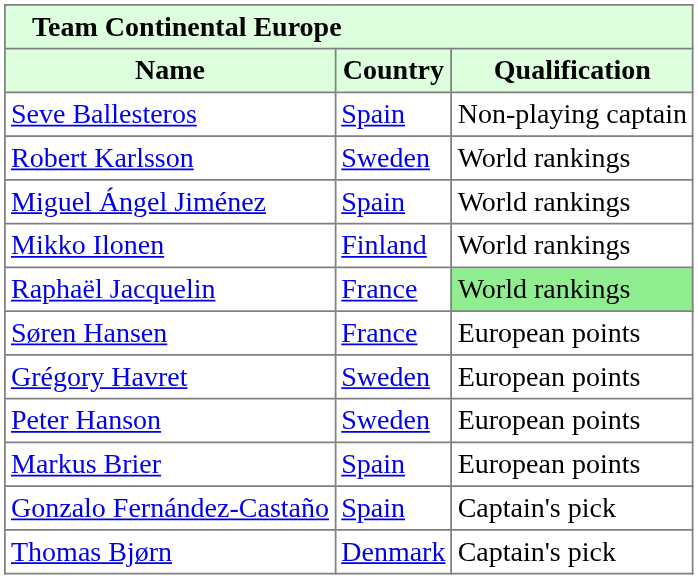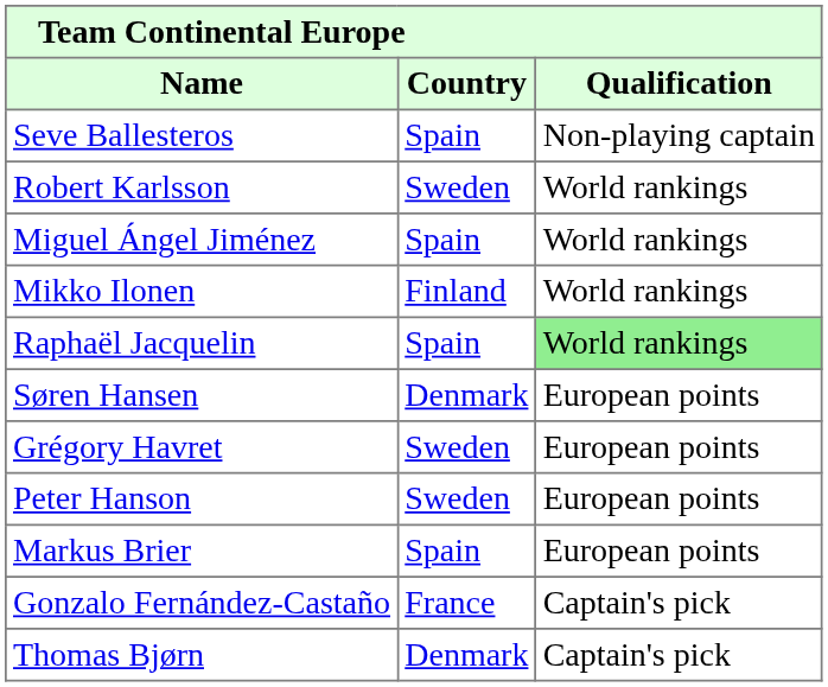Raphaël Jacquelin | Country: France -> Spain
Søren Hansen | Country: France -> Denmark
Gonzalo Fernández-Castaño | Country: Spain -> France
